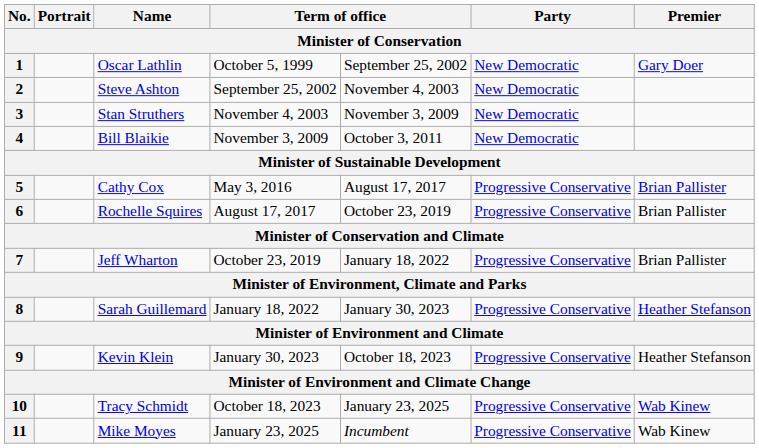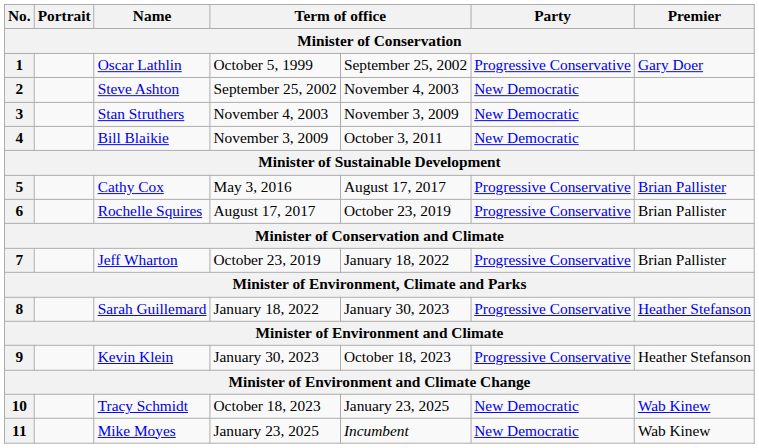1 | Party: New Democratic -> Progressive Conservative
10 | Party: Progressive Conservative -> New Democratic
11 | Party: Progressive Conservative -> New Democratic
